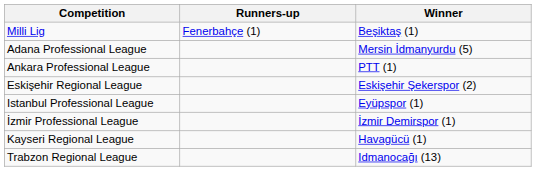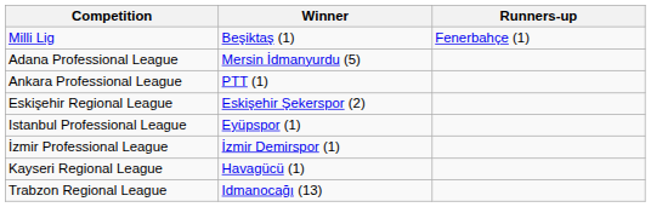columns swapped: Winner <-> Runners-up
